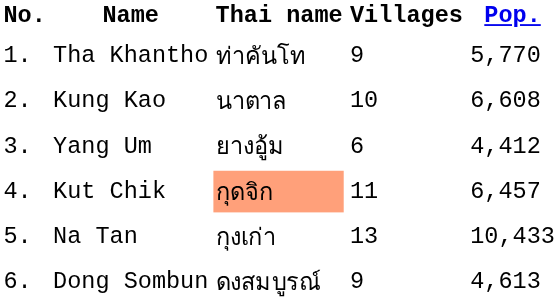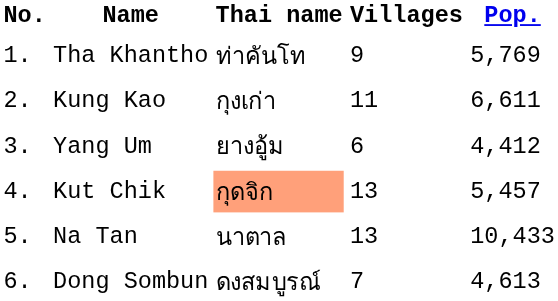Tha Khantho | Pop.: 5,770 -> 5,769
Kung Kao | Thai name: นาตาล -> กุงเก่า
Kung Kao | Villages: 10 -> 11
Kung Kao | Pop.: 6,608 -> 6,611
Kut Chik | Villages: 11 -> 13
Kut Chik | Pop.: 6,457 -> 5,457
Na Tan | Thai name: กุงเก่า -> นาตาล
Dong Sombun | Villages: 9 -> 7
